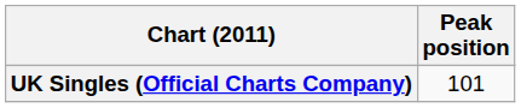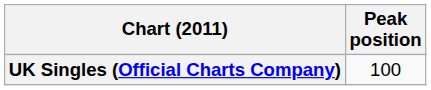UK Singles (Official Charts Company) | Peak position: 101 -> 100
